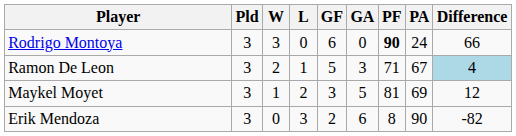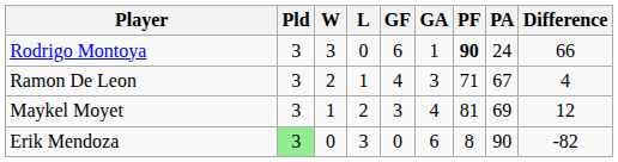Rodrigo Montoya | GA: 0 -> 1
Ramon De Leon | GF: 5 -> 4
Ramon De Leon | Difference: lightblue background -> no background
Maykel Moyet | GA: 5 -> 4
Erik Mendoza | Pld: no background -> lightgreen background
Erik Mendoza | GF: 2 -> 0
